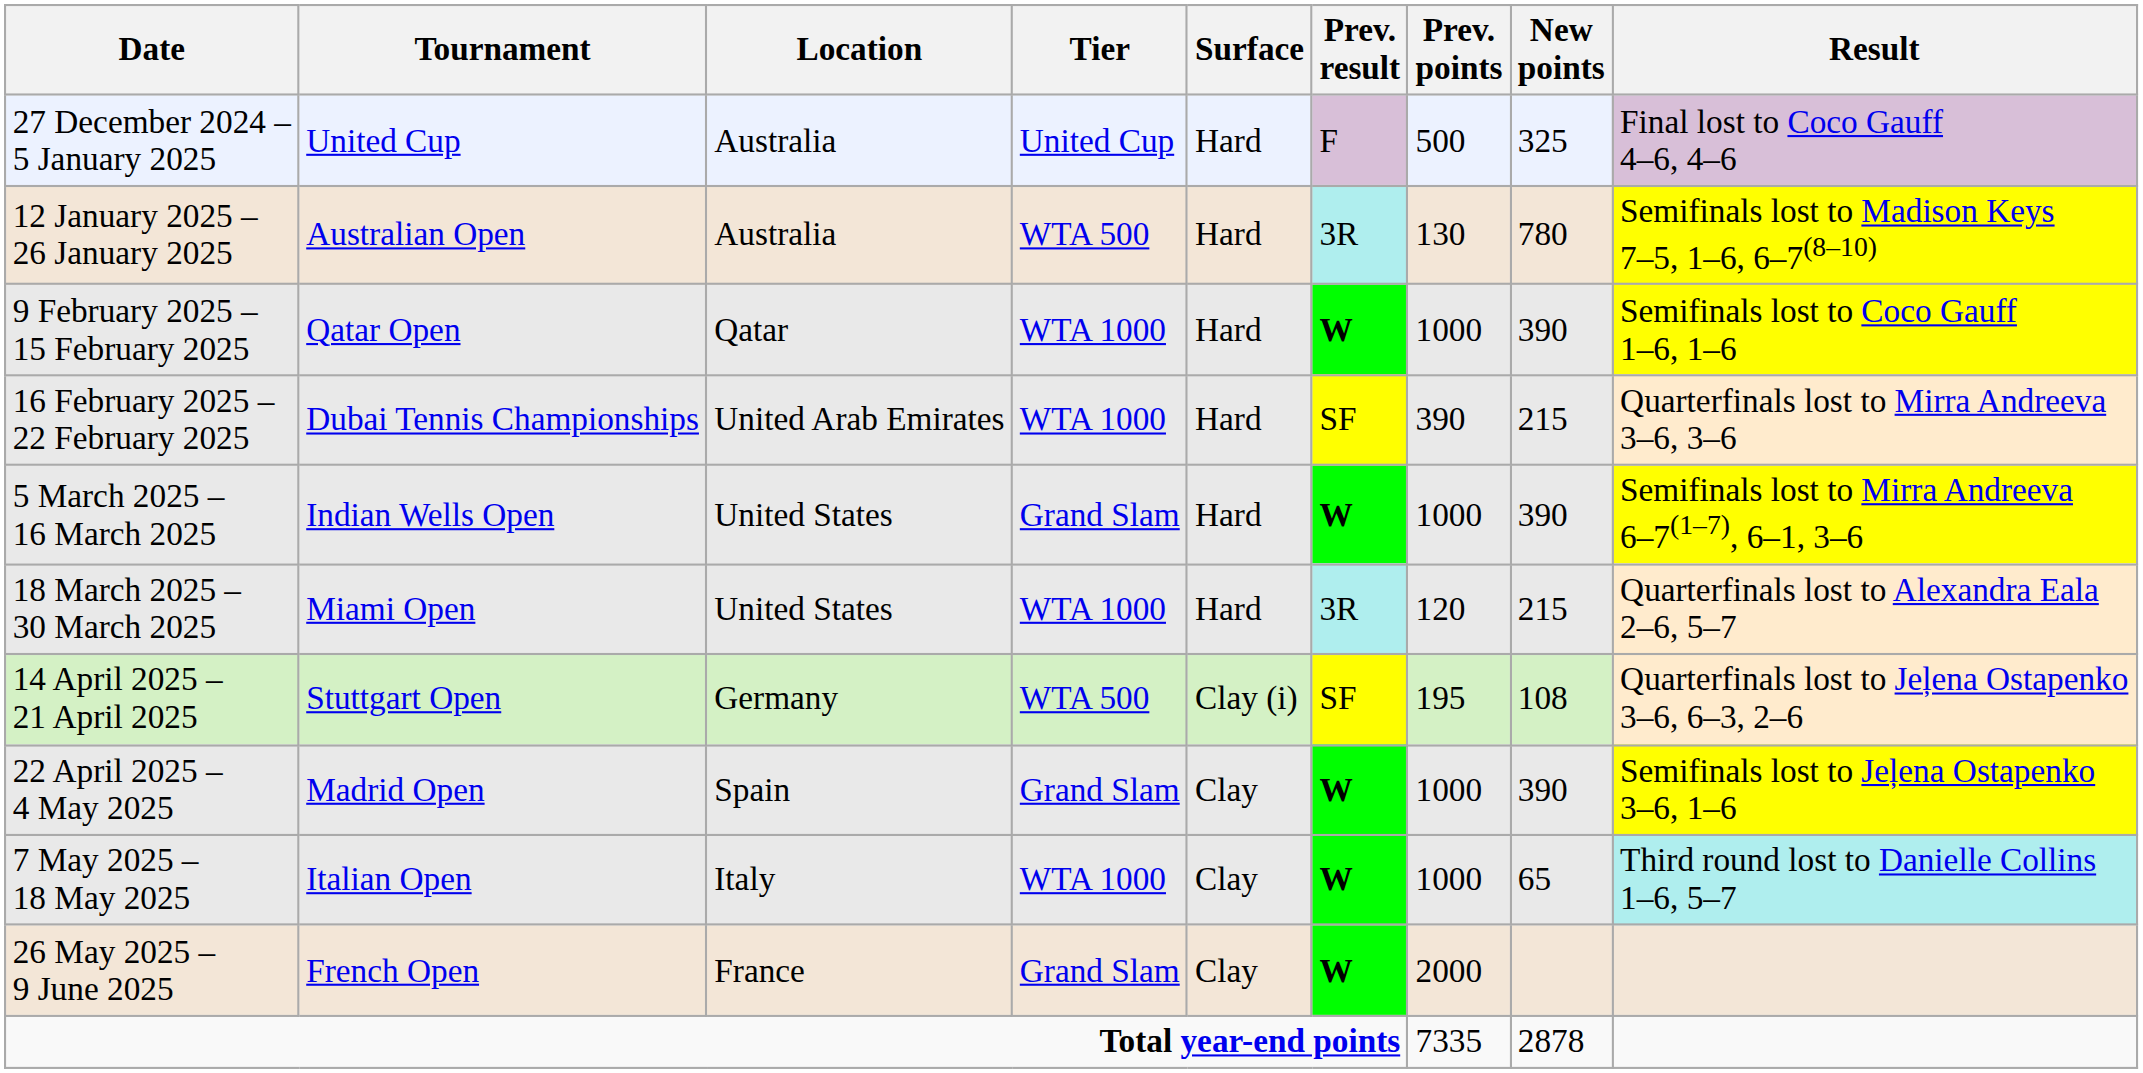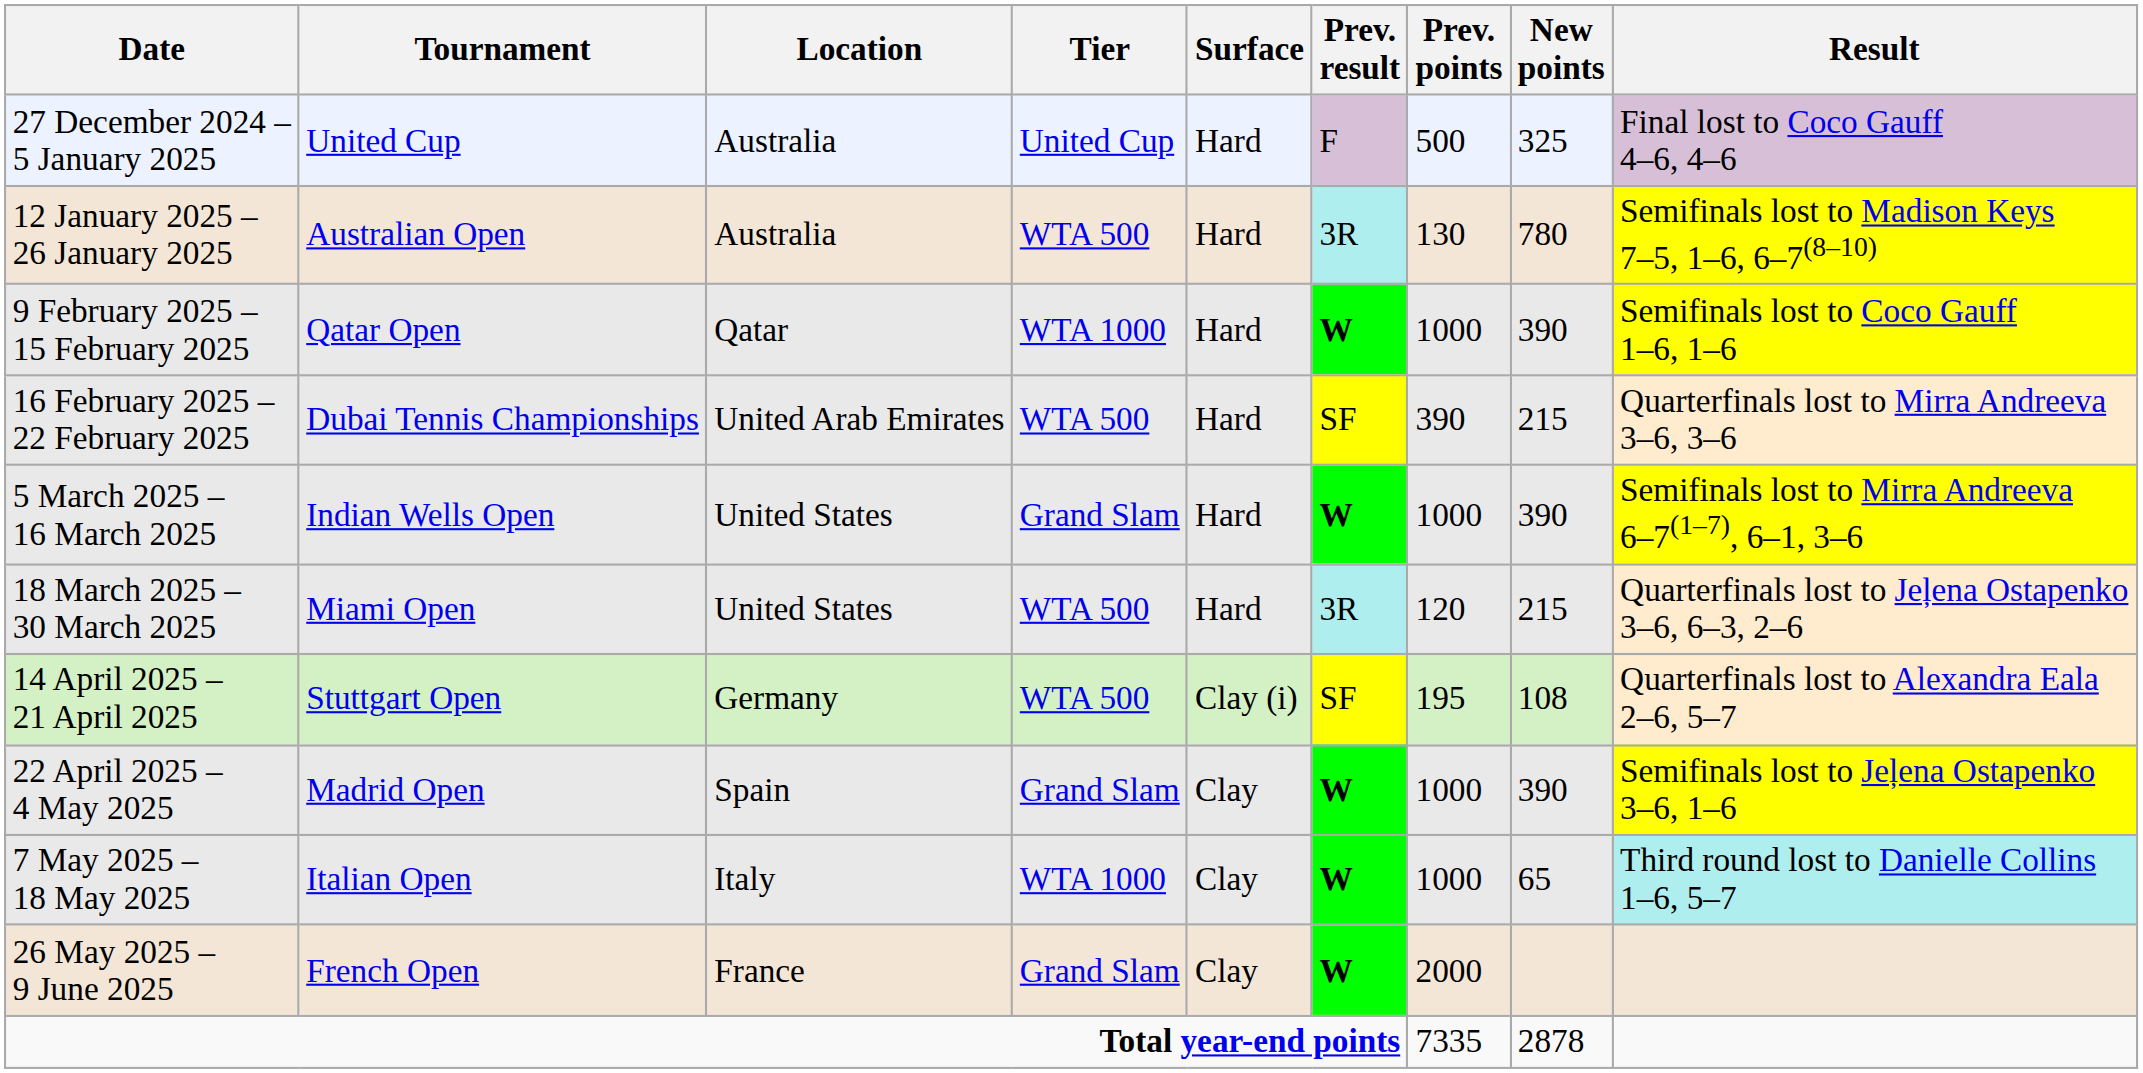16 February 2025 – 22 February 2025 | Tier: WTA 1000 -> WTA 500
18 March 2025 – 30 March 2025 | Tier: WTA 1000 -> WTA 500
18 March 2025 – 30 March 2025 | Result: Quarterfinals lost to Alexandra Eala 2–6, 5–7 -> Quarterfinals lost to Jeļena Ostapenko 3–6, 6–3, 2–6
14 April 2025 – 21 April 2025 | Result: Quarterfinals lost to Jeļena Ostapenko 3–6, 6–3, 2–6 -> Quarterfinals lost to Alexandra Eala 2–6, 5–7
